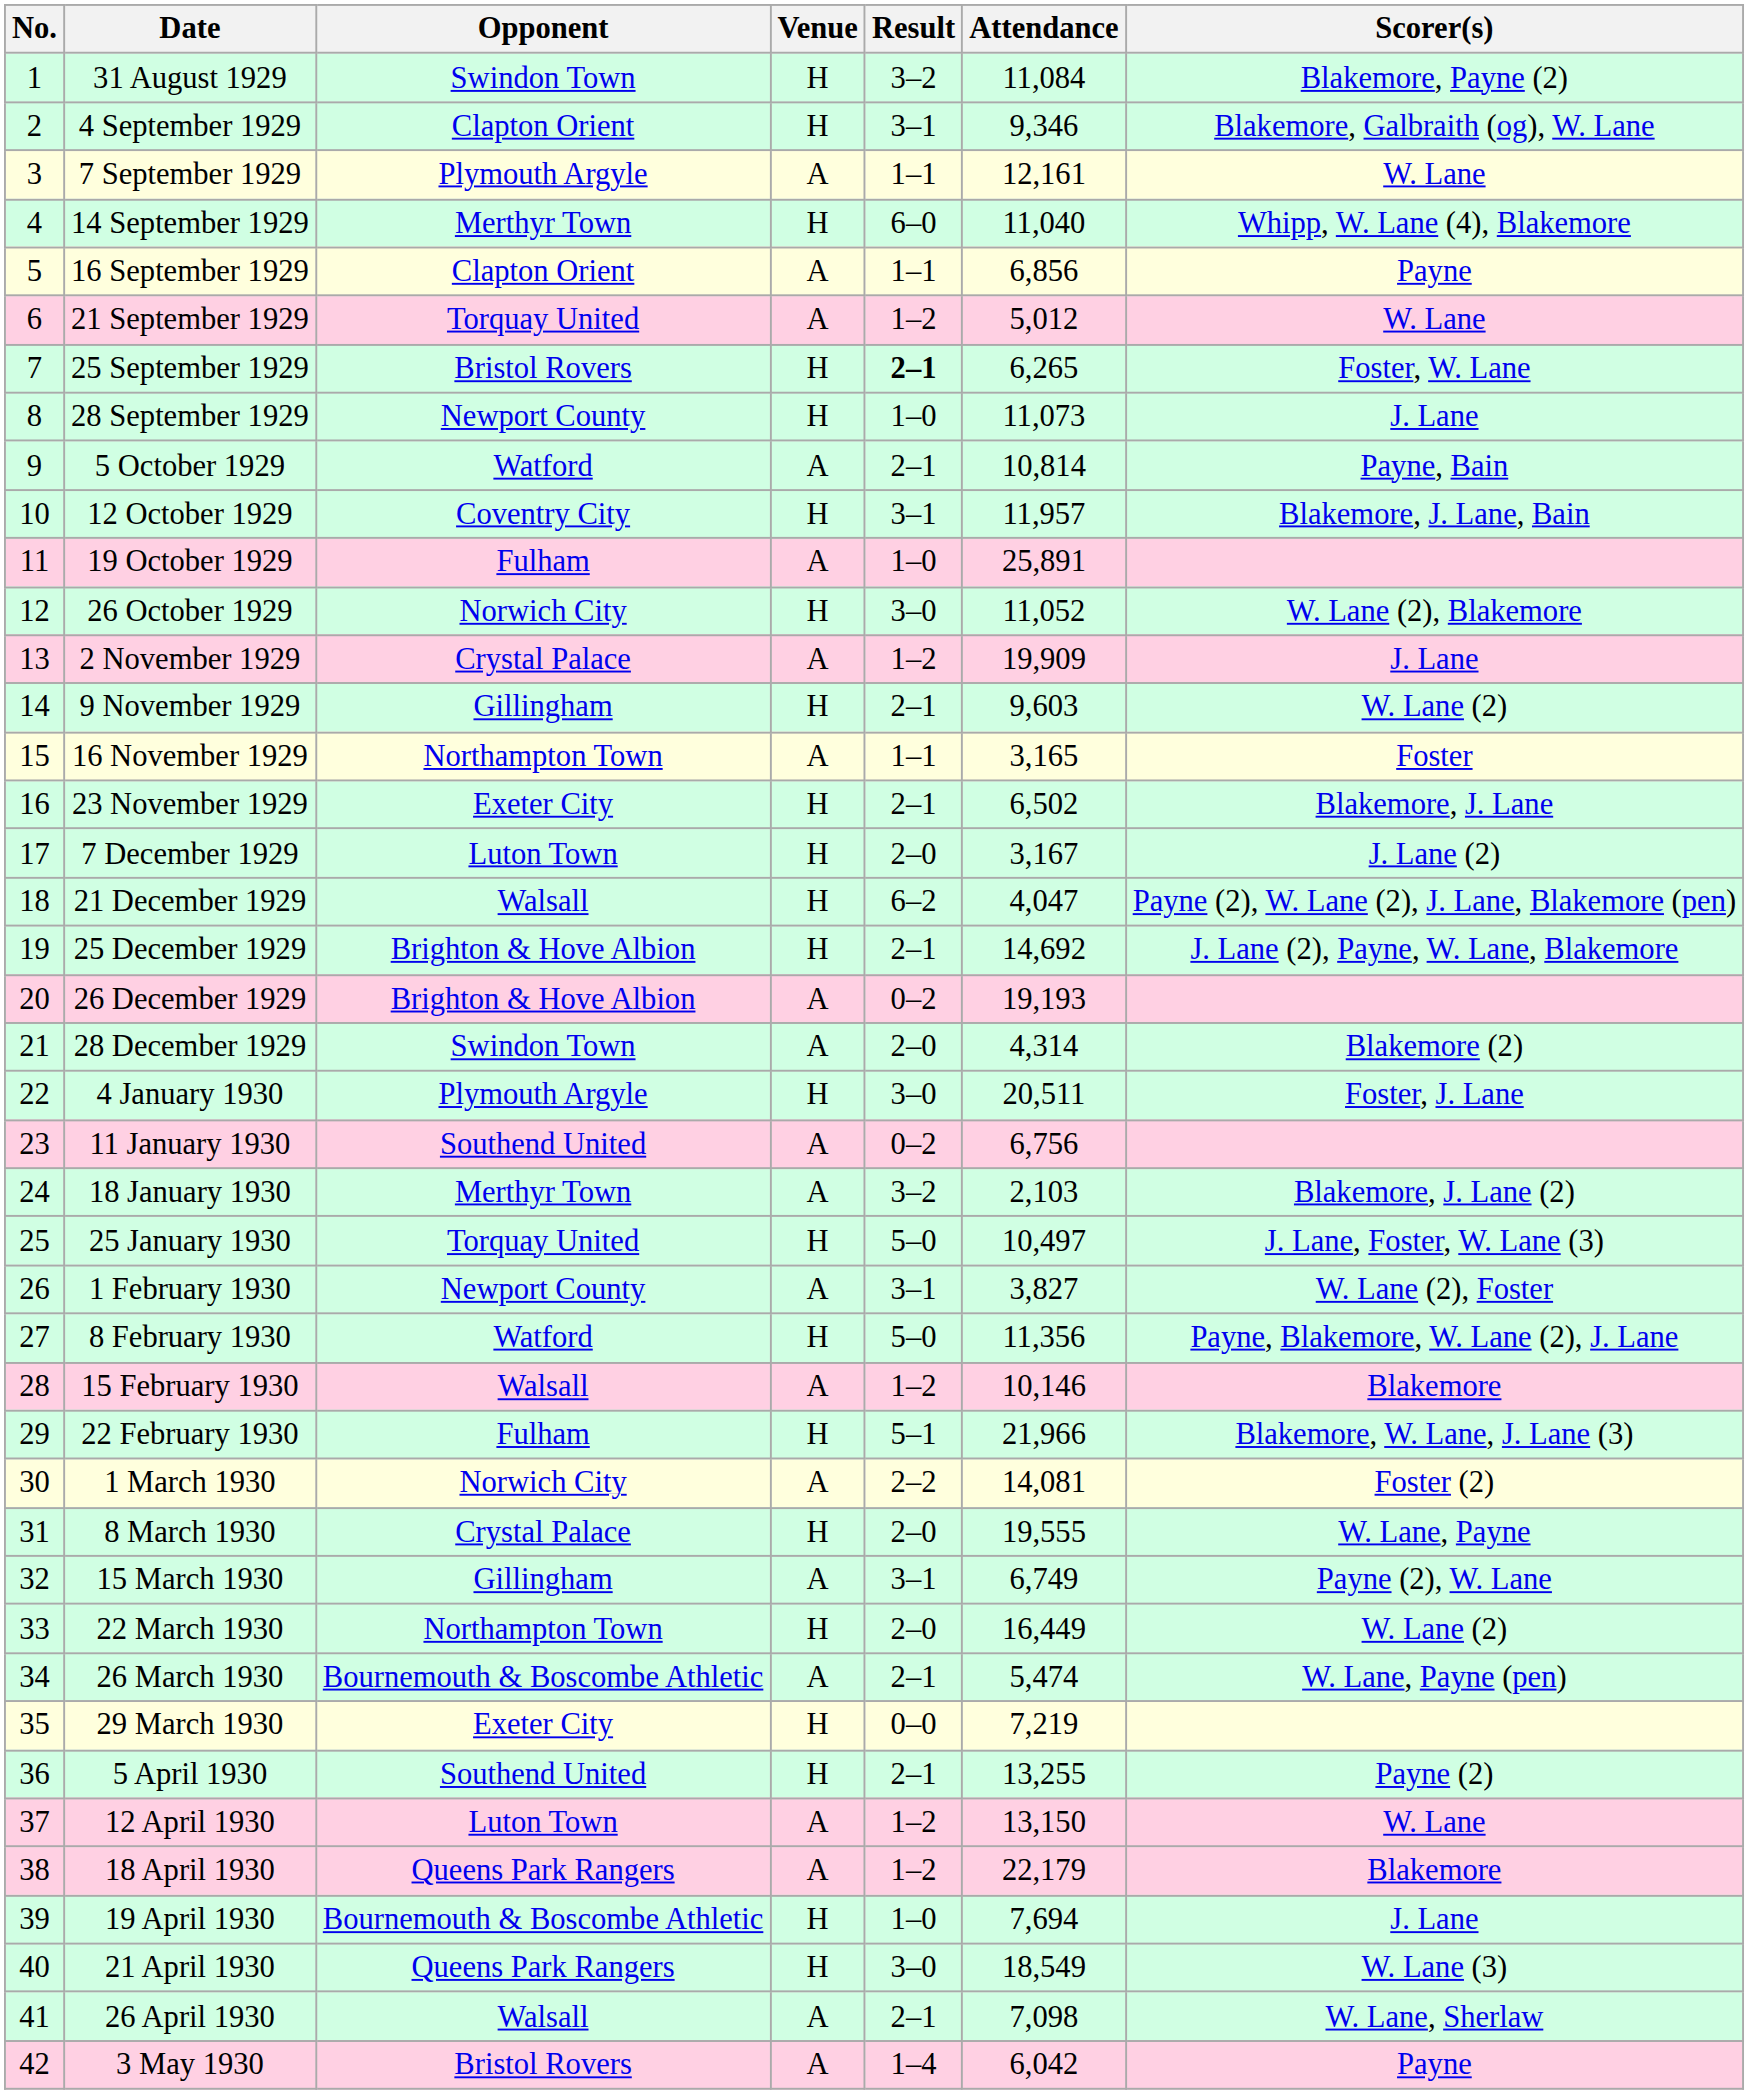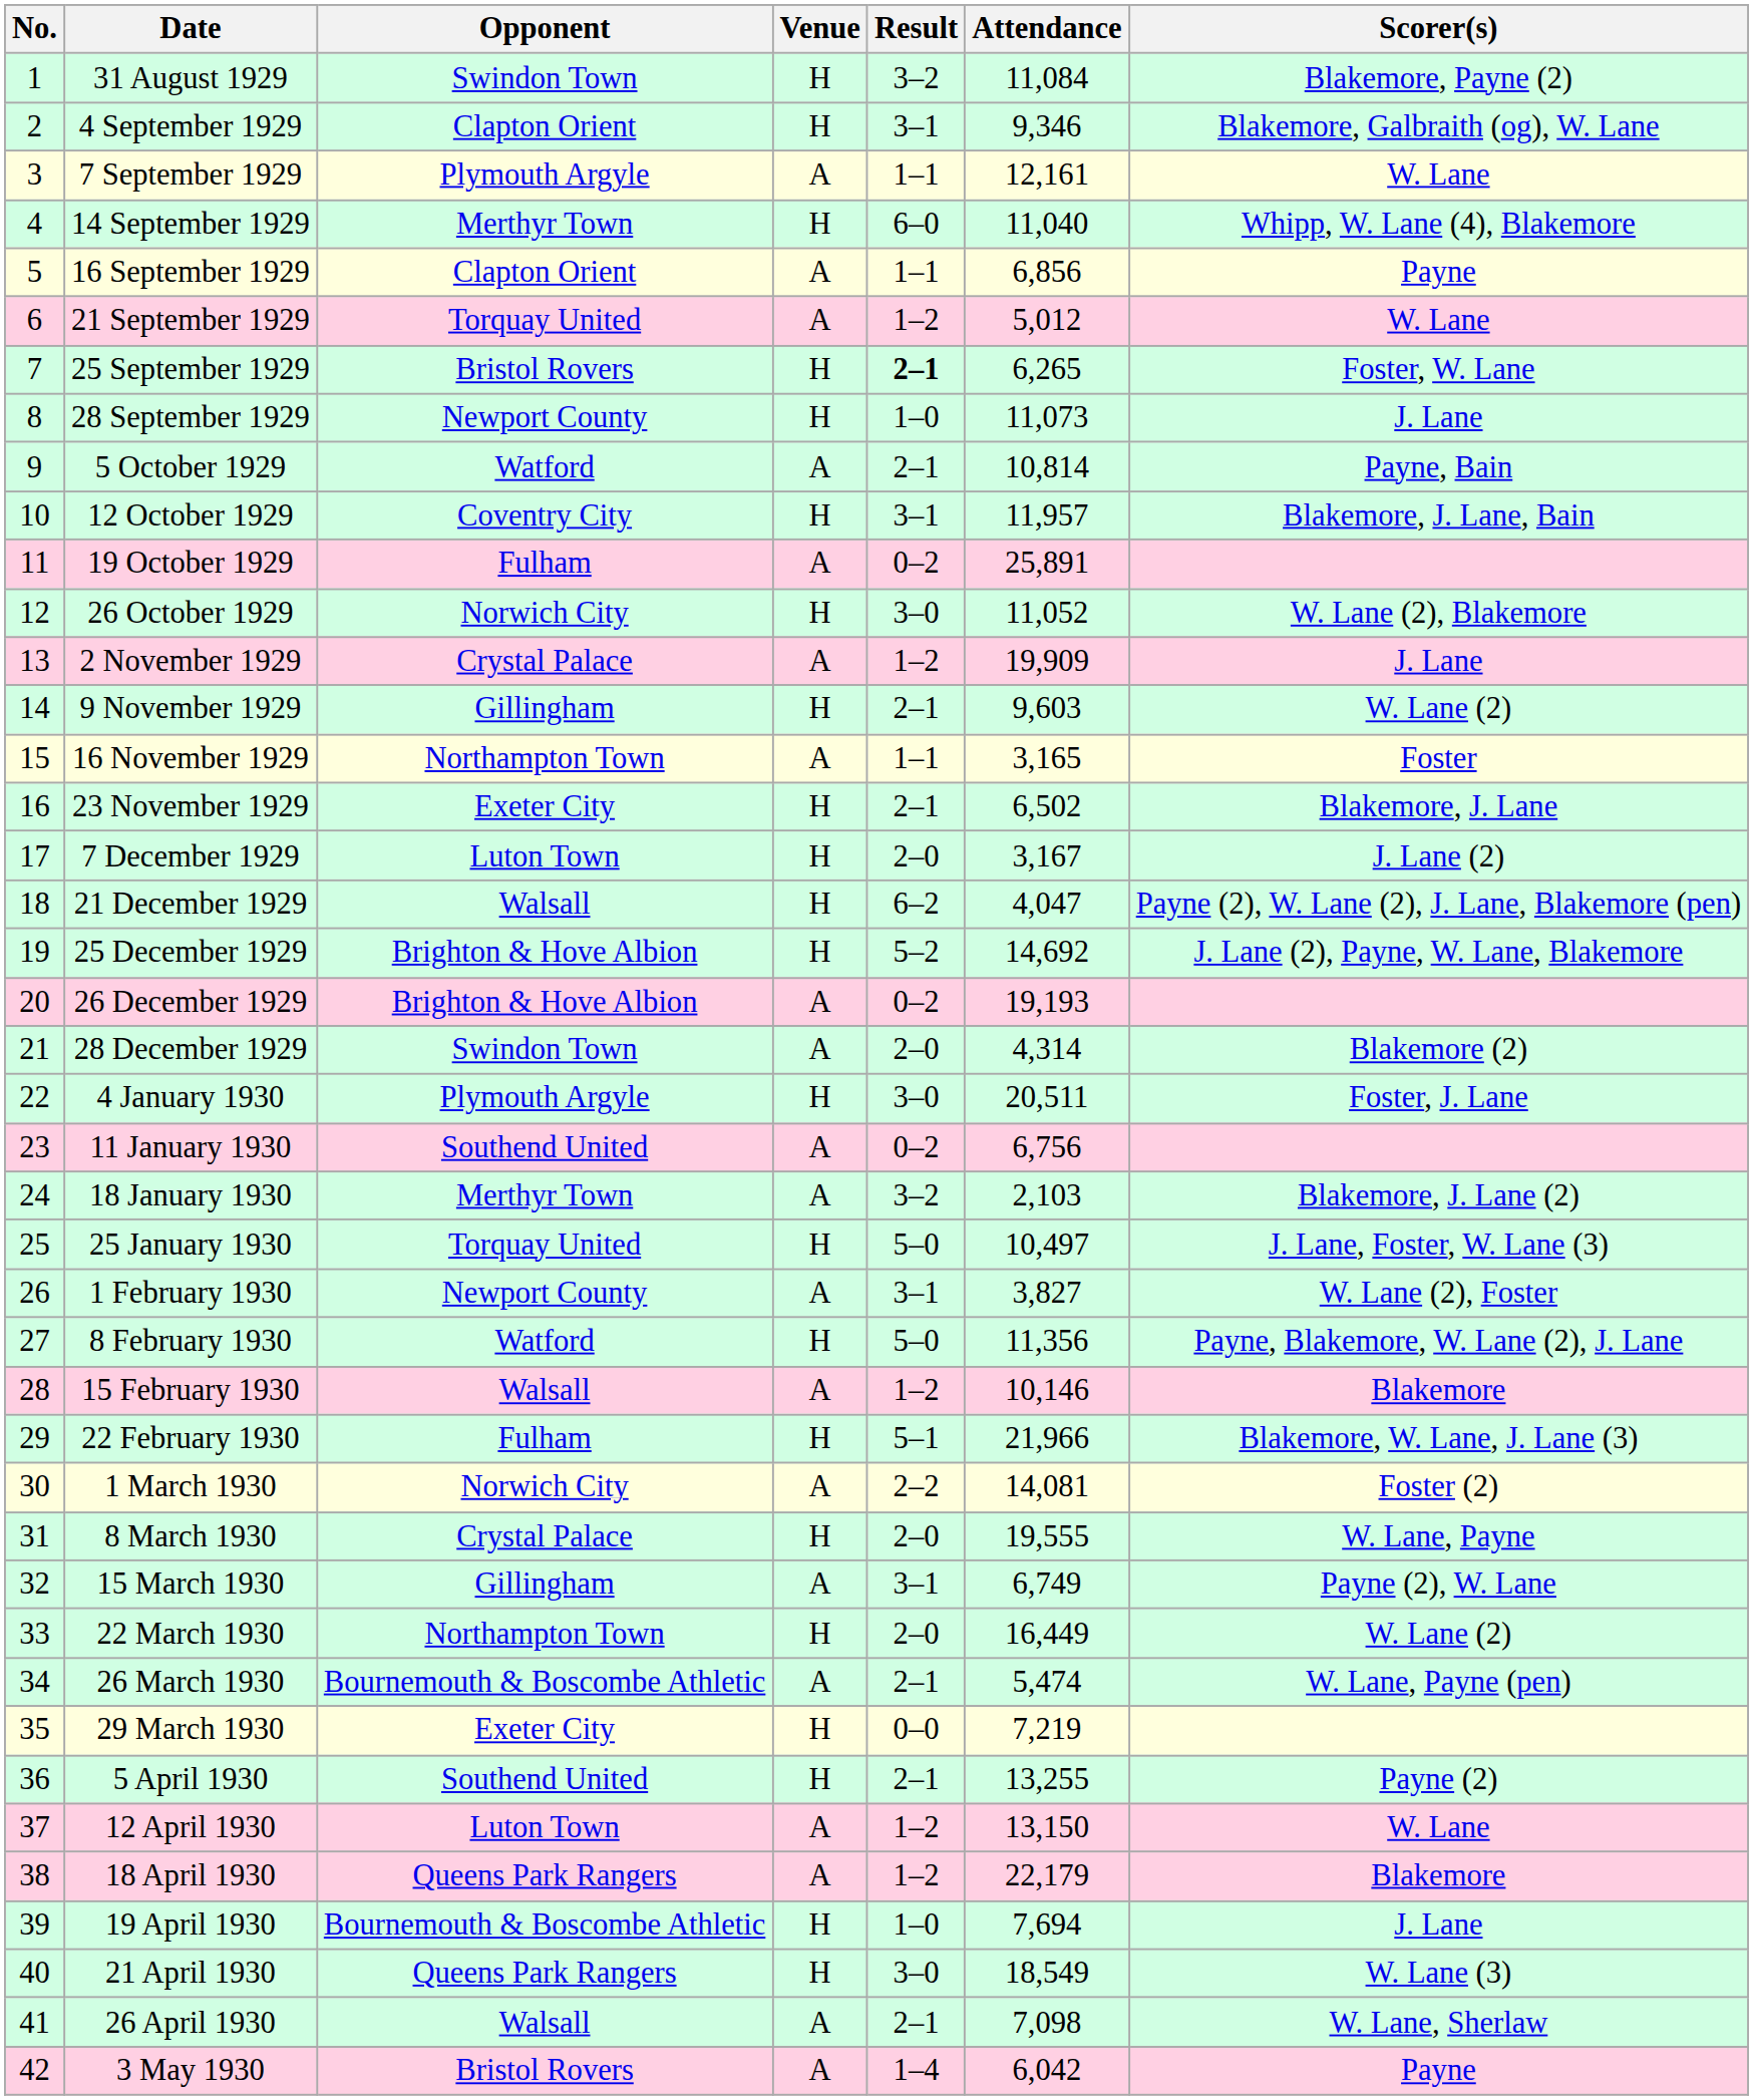19 October 1929 | Result: 1–0 -> 0–2
25 December 1929 | Result: 2–1 -> 5–2
